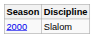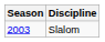Slalom | Season: 2000 -> 2003
